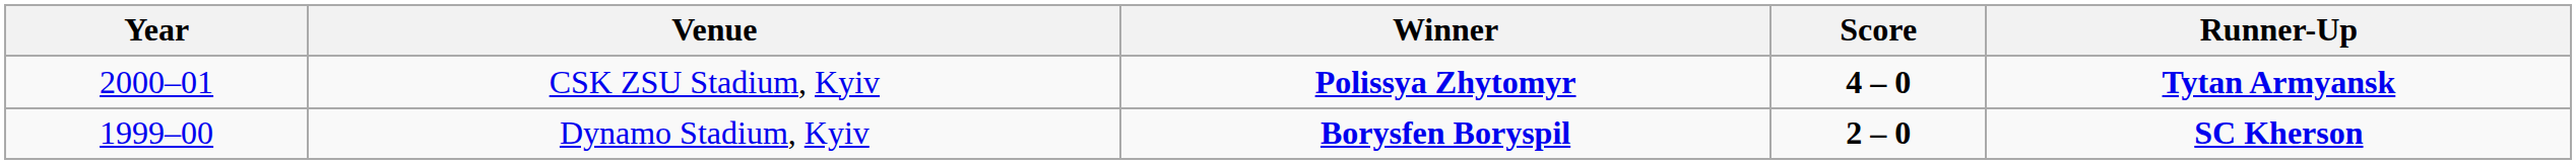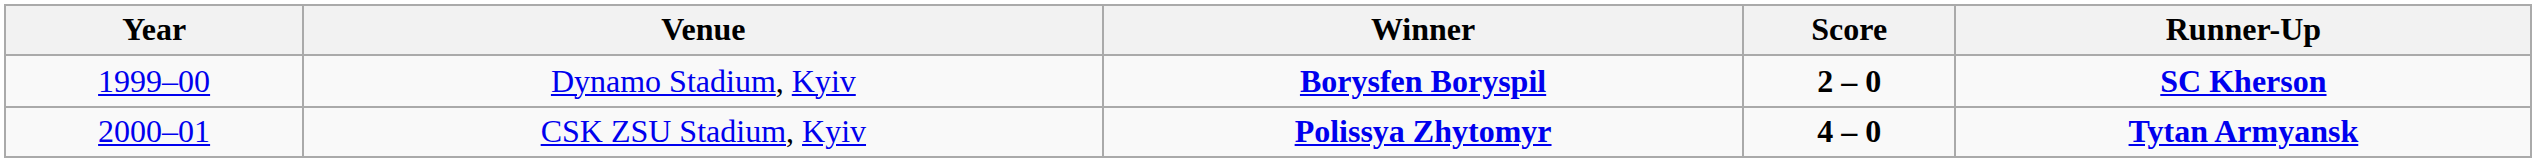rows swapped: Dynamo Stadium, Kyiv <-> CSK ZSU Stadium, Kyiv
